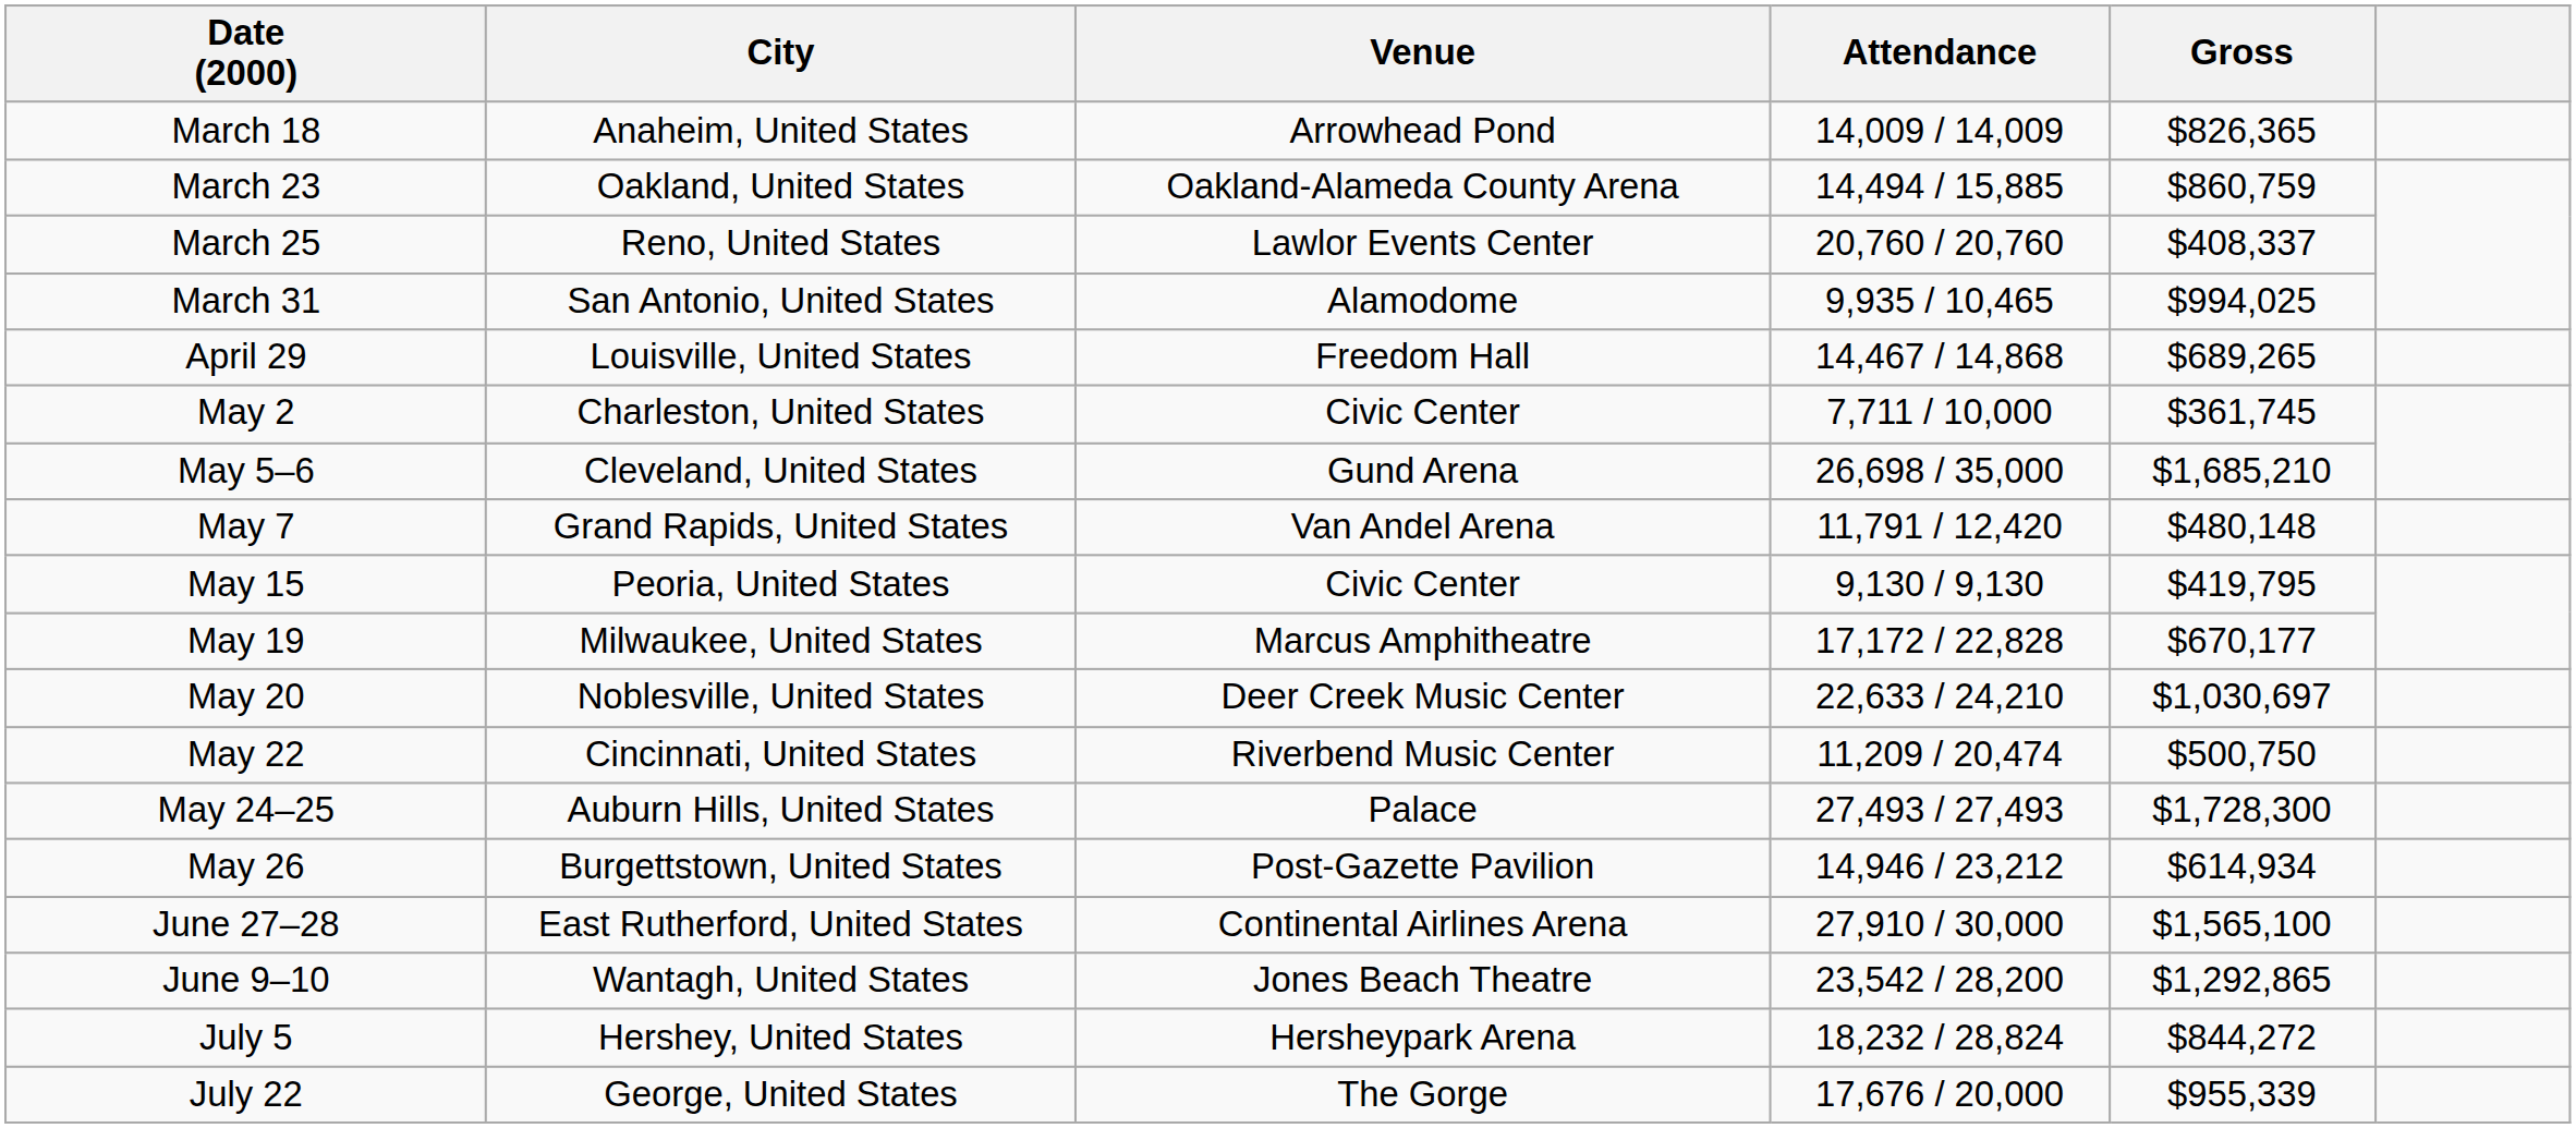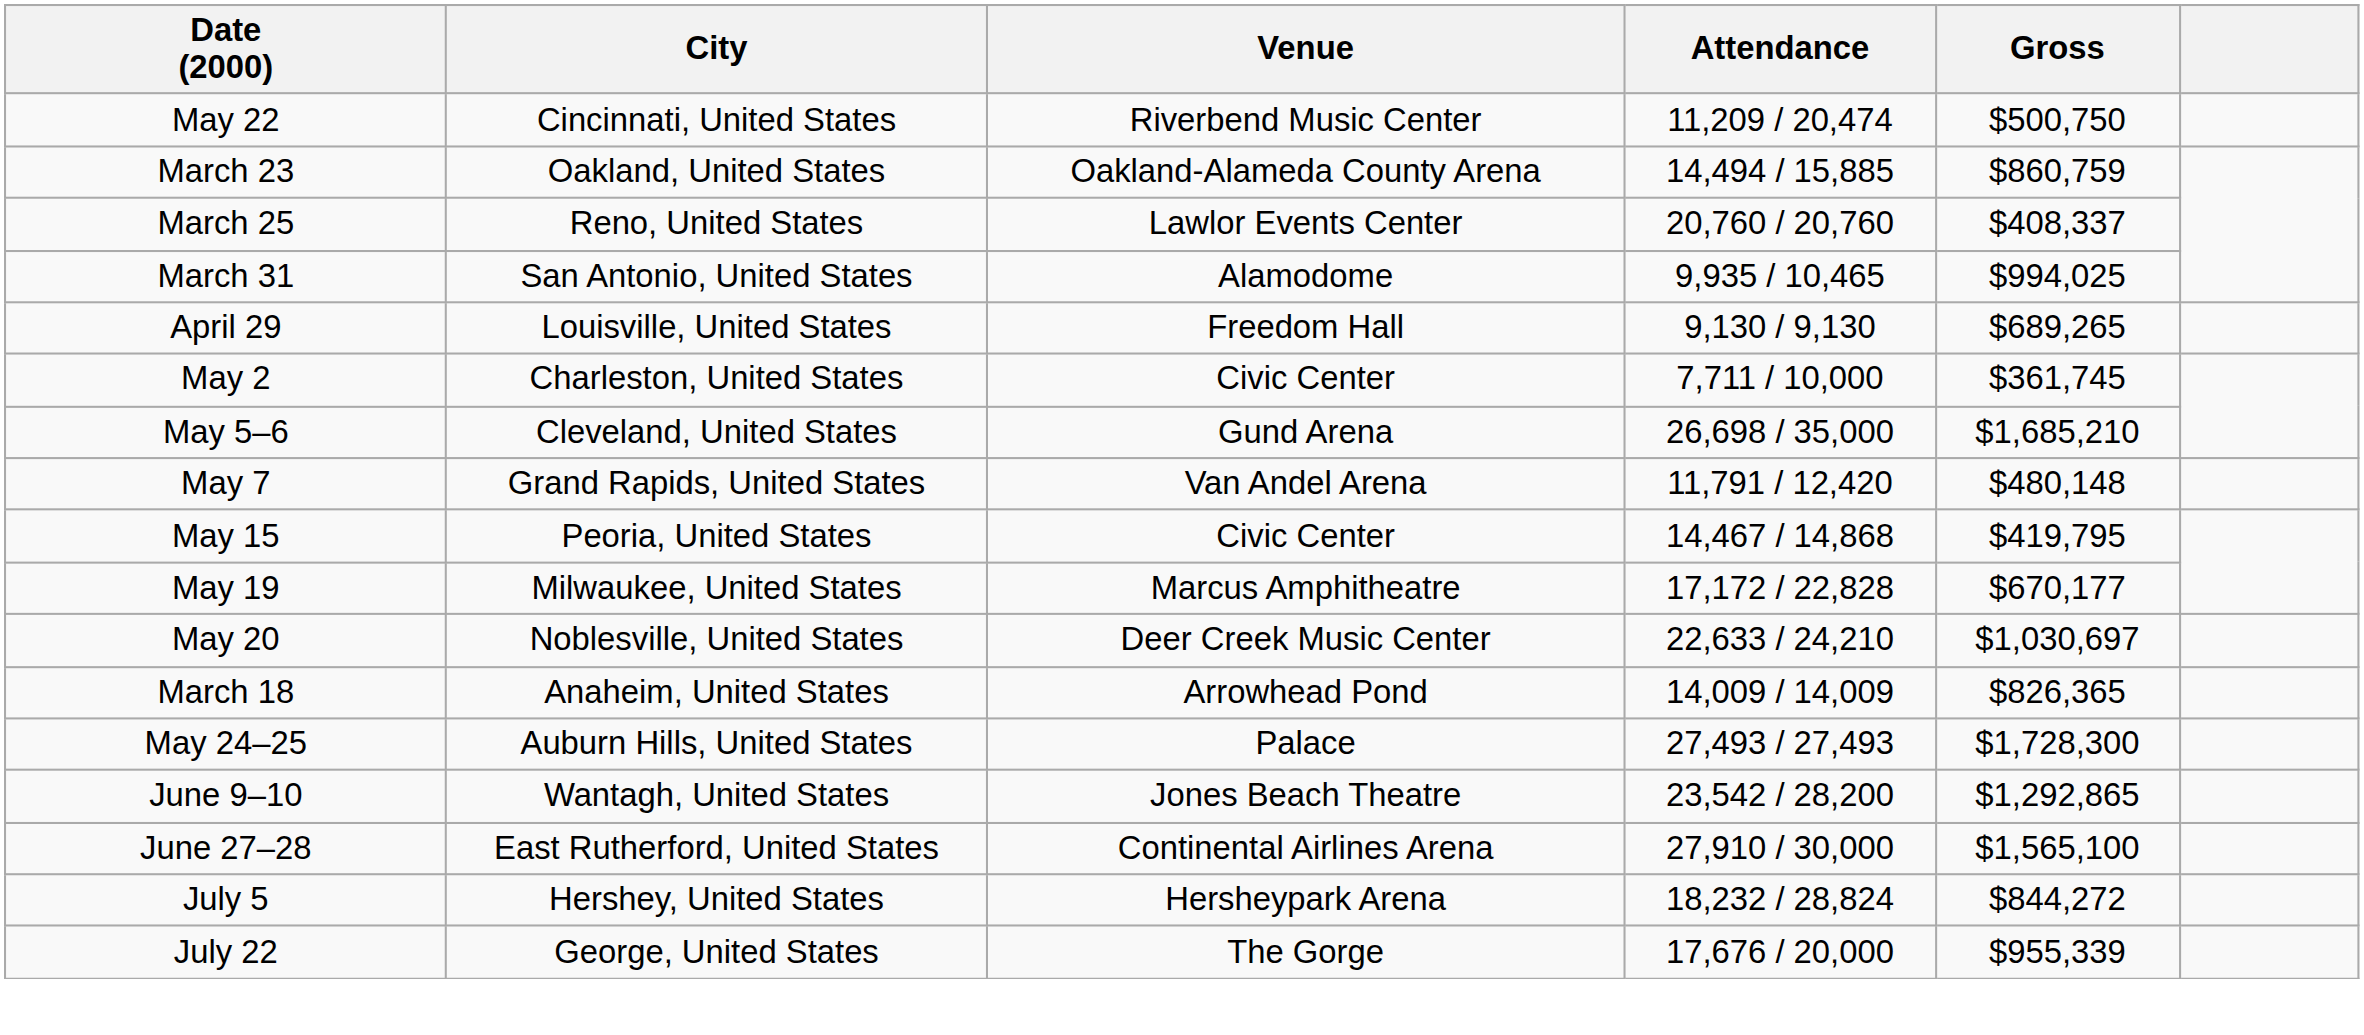rows swapped: March 18 <-> May 22
April 29 | Attendance: 14,467 / 14,868 -> 9,130 / 9,130
May 15 | Attendance: 9,130 / 9,130 -> 14,467 / 14,868
- row: May 26 | Burgettstown, United States | Post-Gazette Pavilion | 14,946 / 23,212 | $614,934
rows swapped: June 9–10 <-> June 27–28
